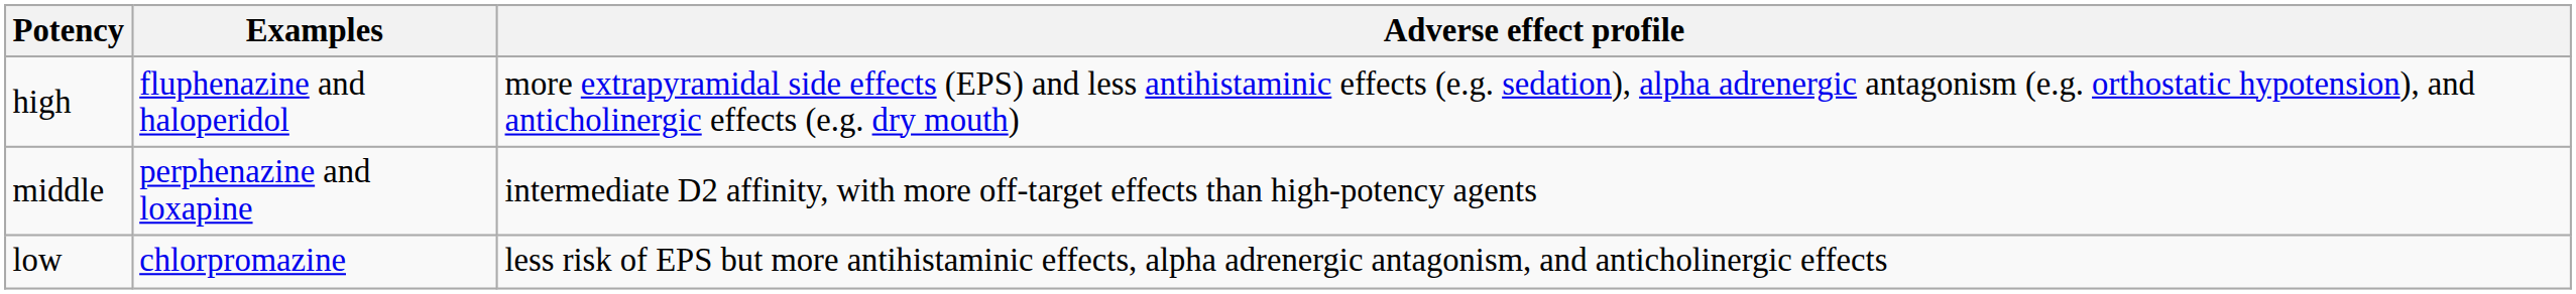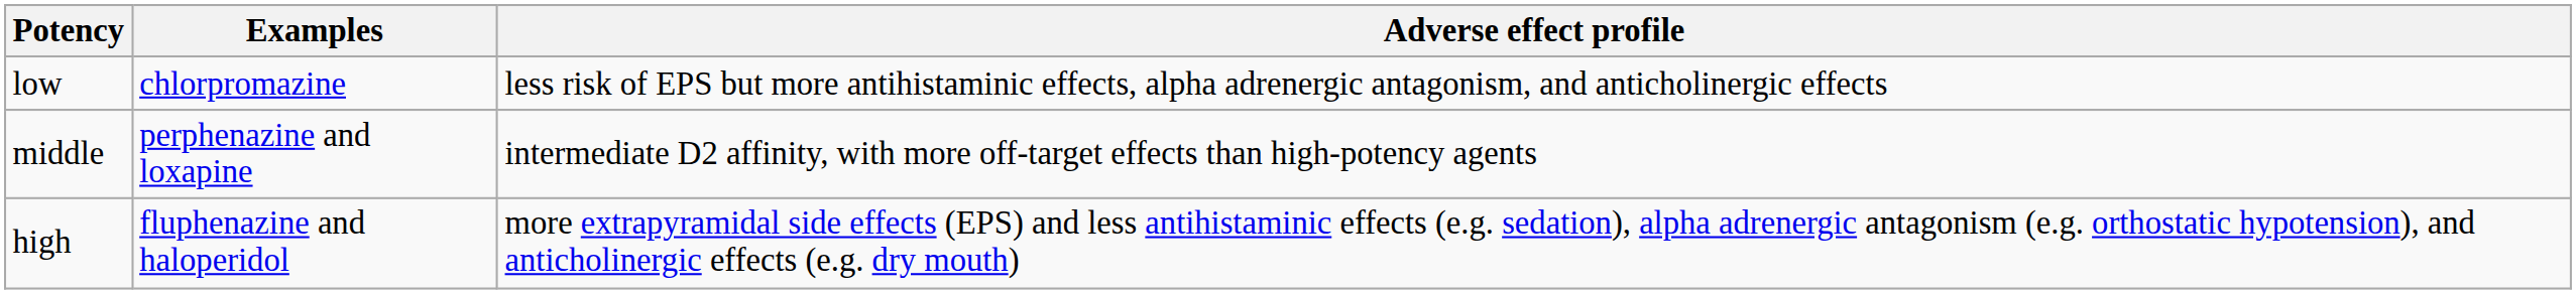rows swapped: high <-> low
